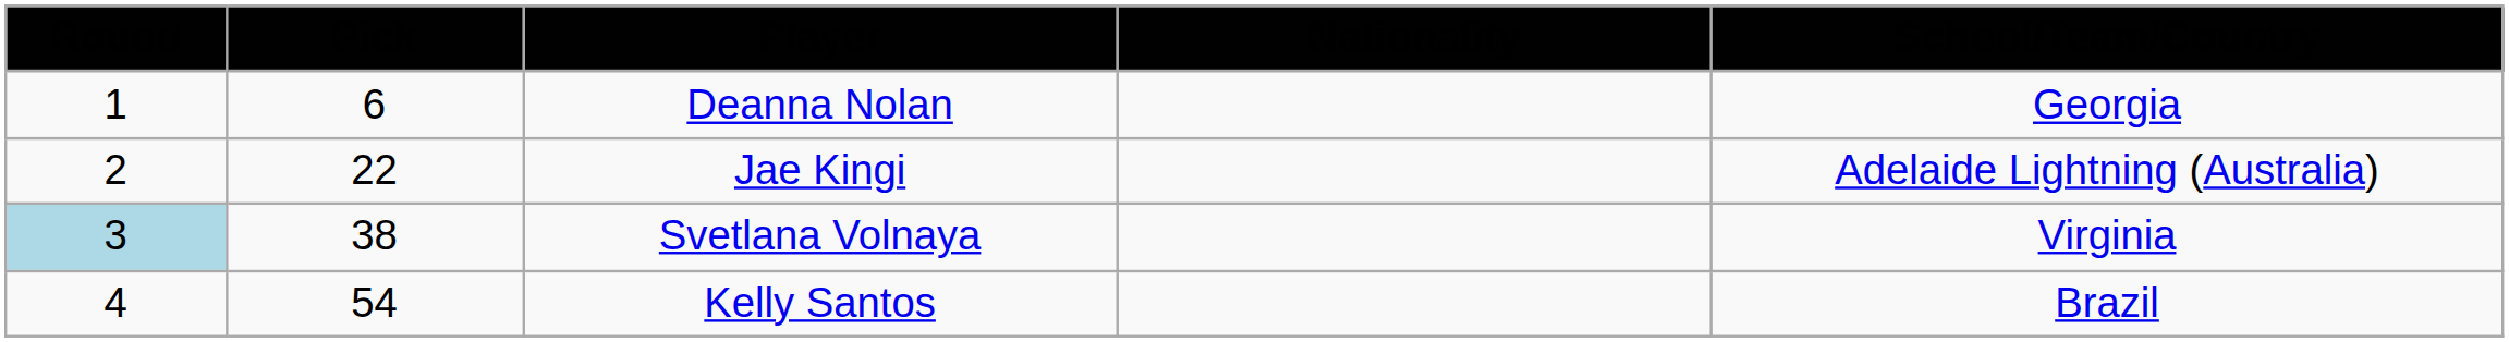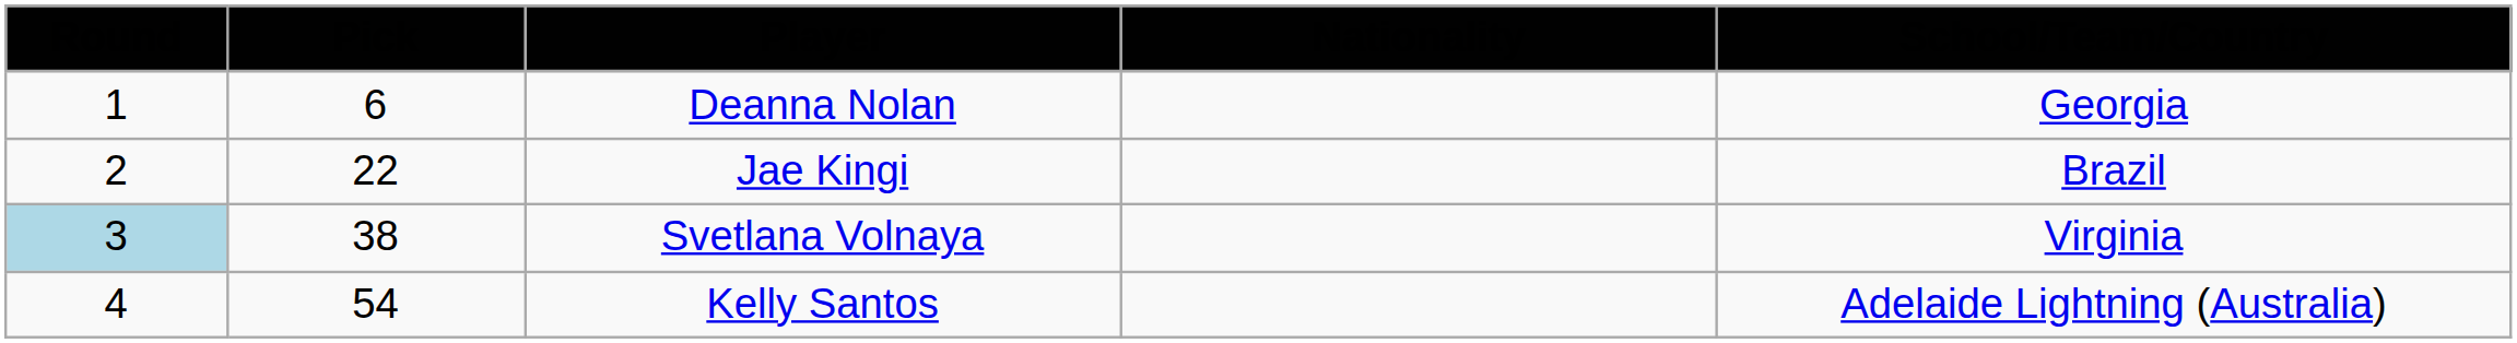Jae Kingi | School/Team/Country: Adelaide Lightning (Australia) -> Brazil
Kelly Santos | School/Team/Country: Brazil -> Adelaide Lightning (Australia)
